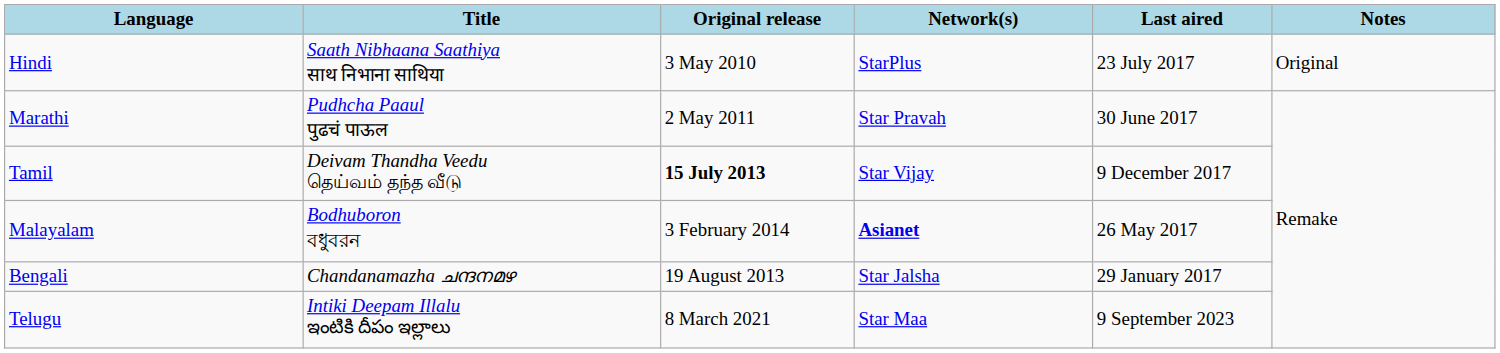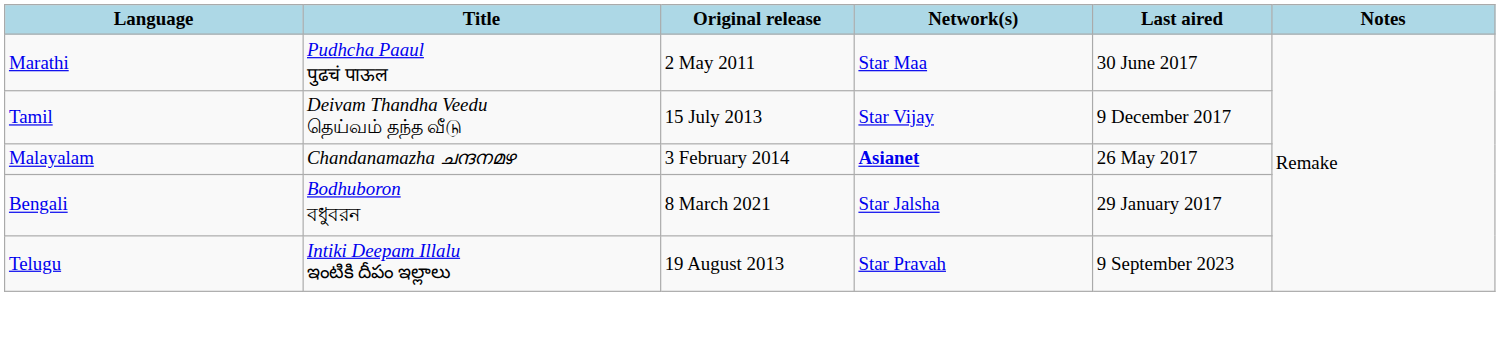- row: Hindi | Saath Nibhaana Saathiya साथ निभाना साथिया | 3 May 2010 | StarPlus | 23 July 2017 | Original
Marathi | Network(s): Star Pravah -> Star Maa
Tamil | Original release: bold -> normal
Malayalam | Title: Bodhuboron বধুবরন -> Chandanamazha ചന്ദനമഴ
Bengali | Title: Chandanamazha ചന്ദനമഴ -> Bodhuboron বধুবরন
Bengali | Original release: 19 August 2013 -> 8 March 2021
Telugu | Original release: 8 March 2021 -> 19 August 2013
Telugu | Network(s): Star Maa -> Star Pravah
